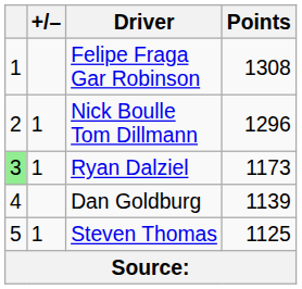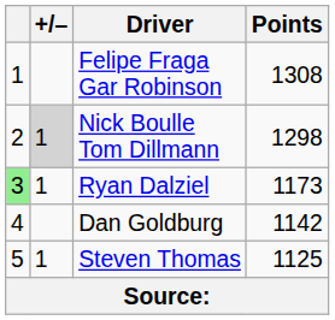Nick Boulle Tom Dillmann | +/–: no background -> lightgrey background
Nick Boulle Tom Dillmann | Points: 1296 -> 1298
Dan Goldburg | Points: 1139 -> 1142
